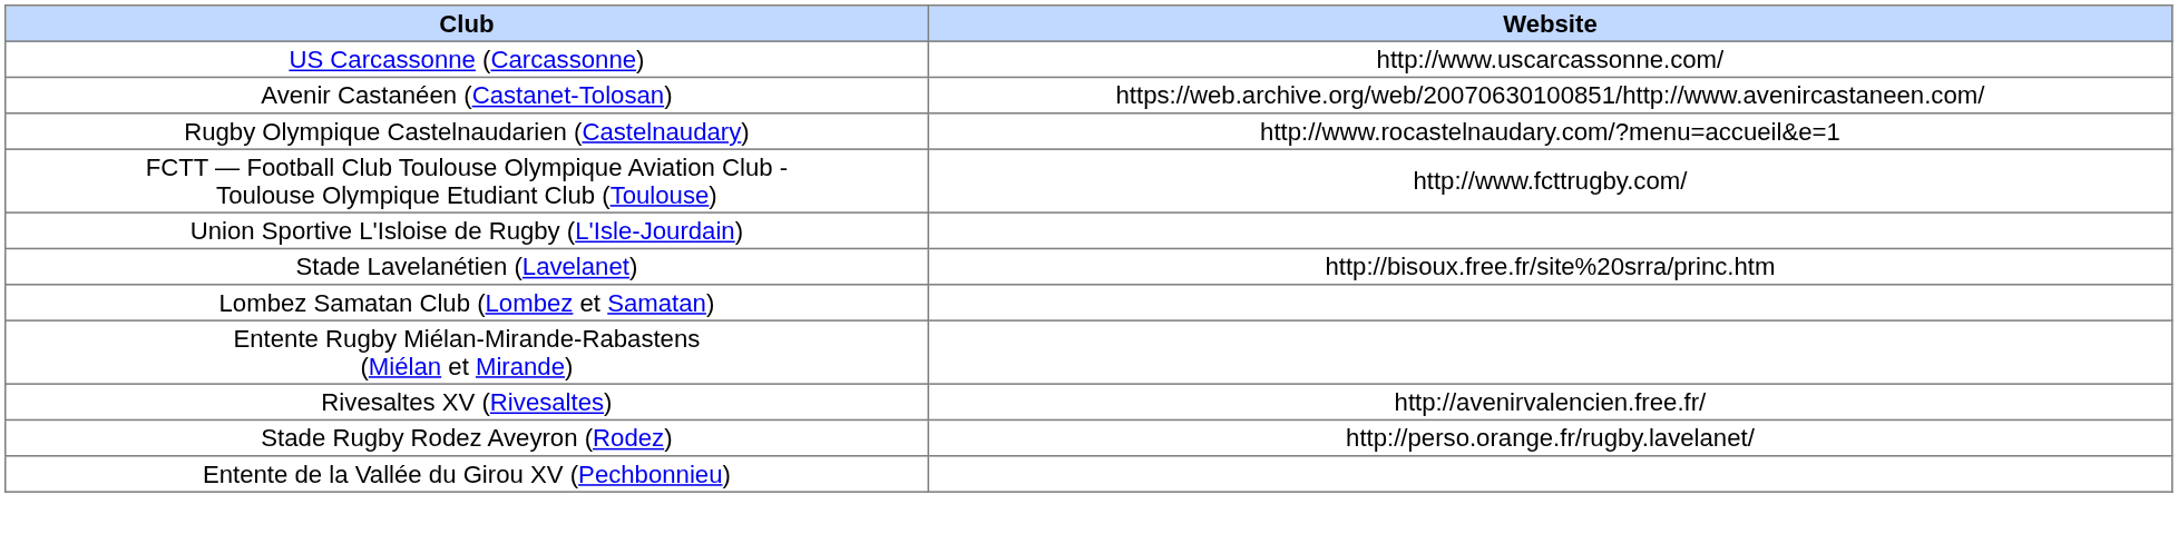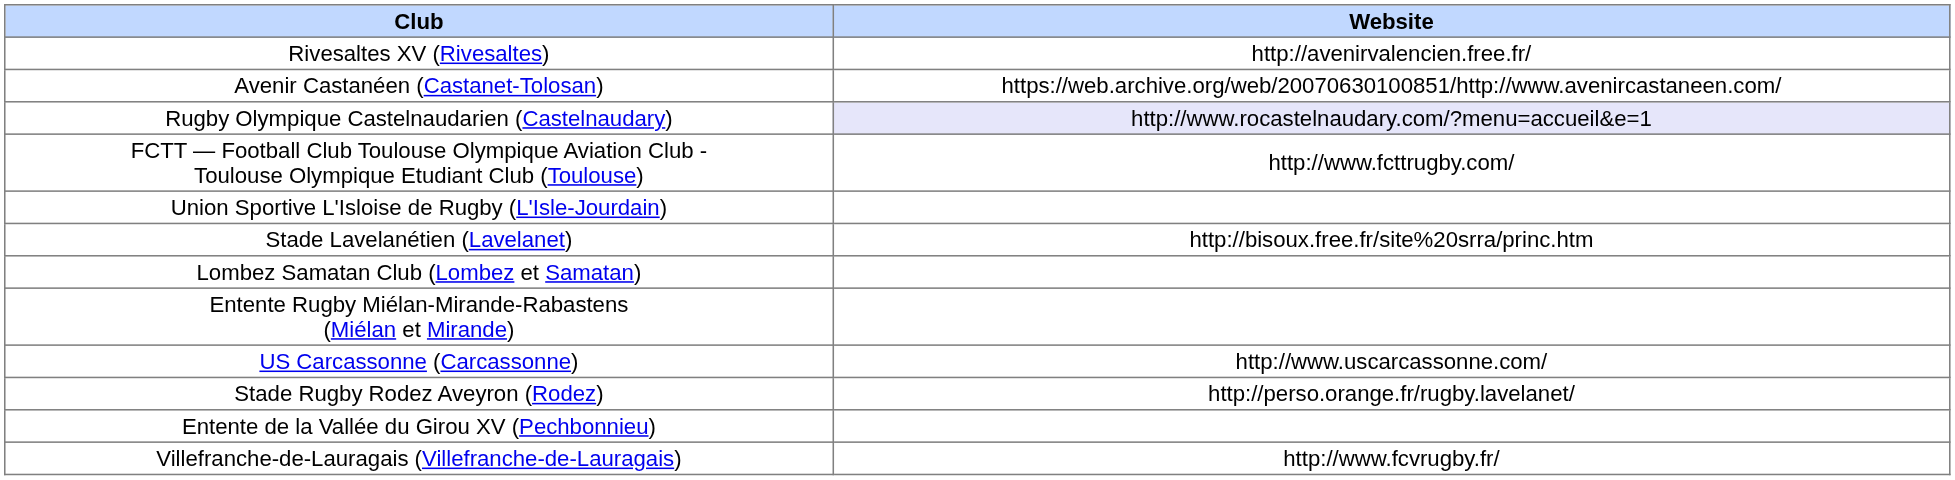rows swapped: US Carcassonne (Carcassonne) <-> Rivesaltes XV (Rivesaltes)
Rugby Olympique Castelnaudarien (Castelnaudary) | Website: no background -> lavender background
+ row: Villefranche-de-Lauragais (Villefranche-de-Lauragais) | http://www.fcvrugby.fr/
